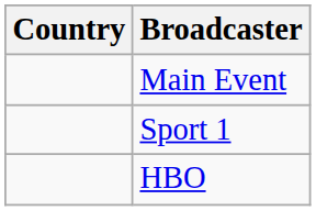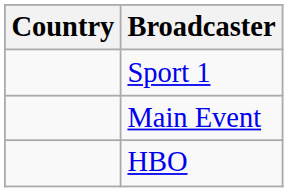rows swapped: Main Event <-> Sport 1
